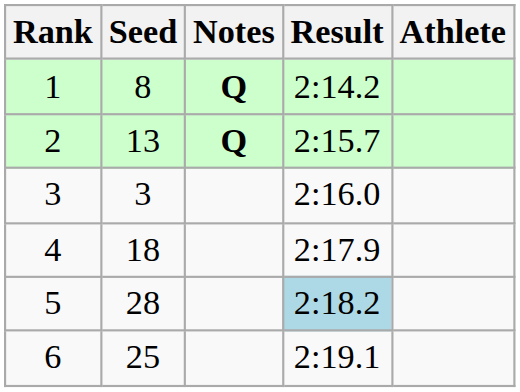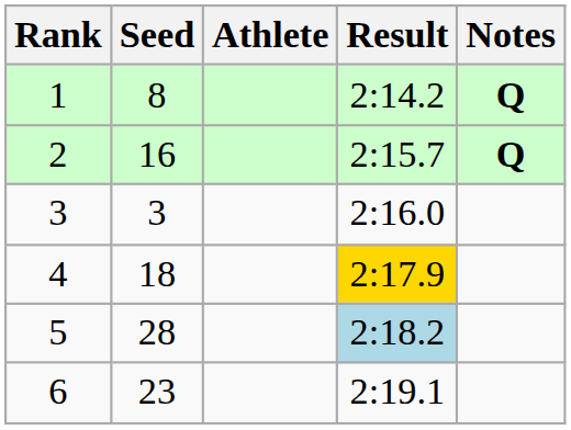columns swapped: Athlete <-> Notes
2 | Seed: 13 -> 16
4 | Result: no background -> gold background
6 | Seed: 25 -> 23
